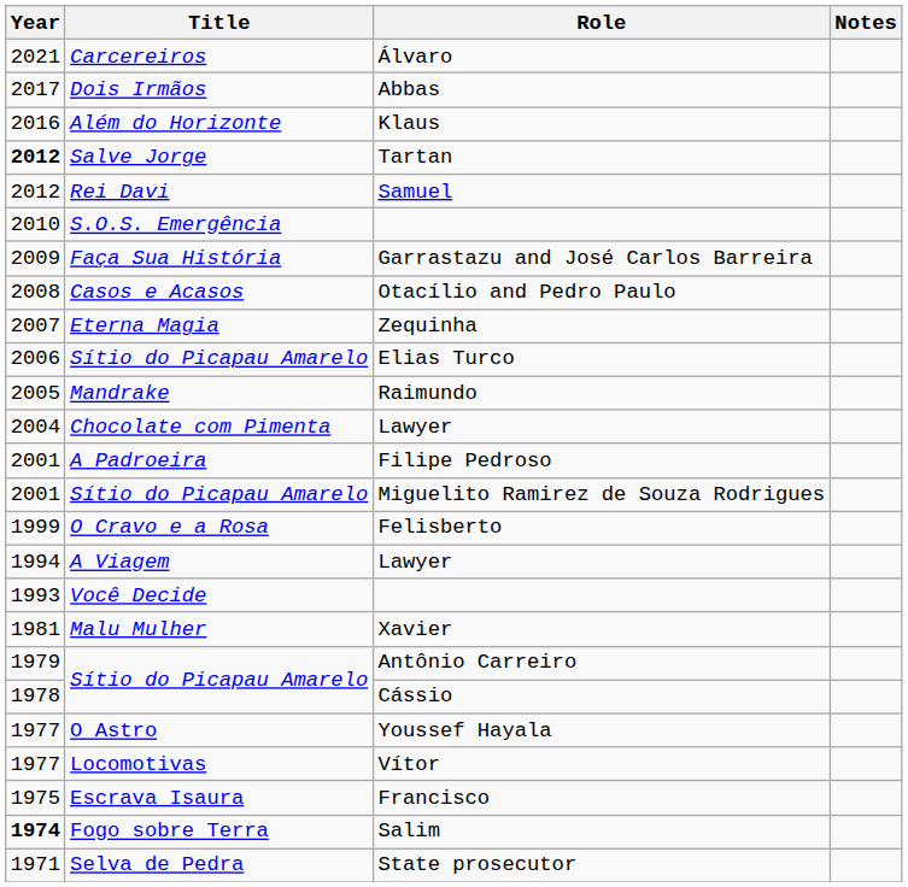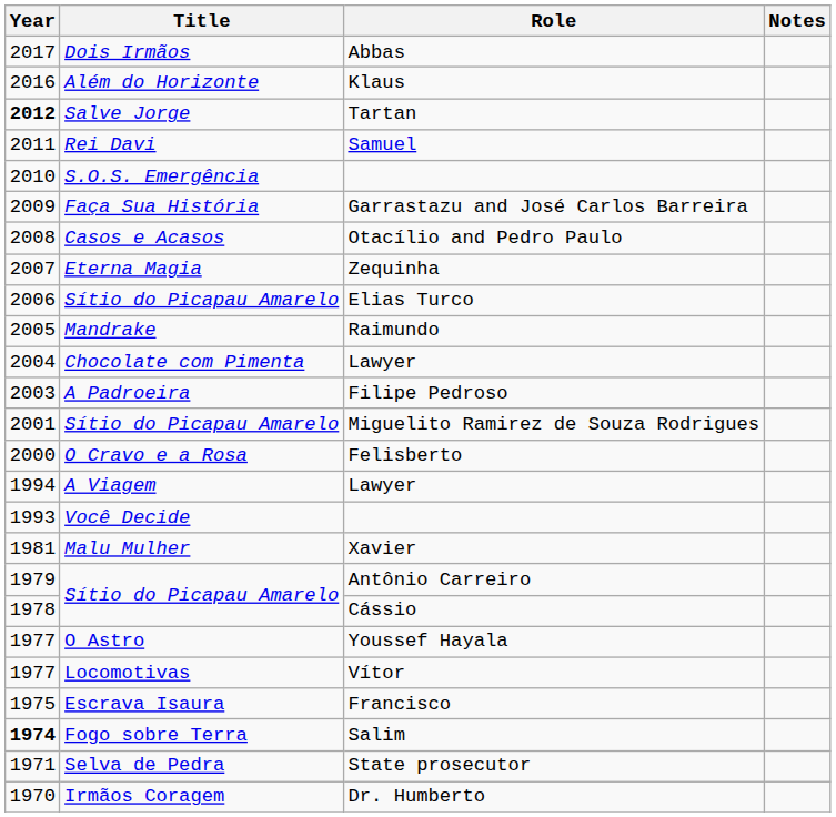- row: 2021 | Carcereiros | Álvaro
Samuel | Year: 2012 -> 2011
Filipe Pedroso | Year: 2001 -> 2003
Felisberto | Year: 1999 -> 2000
+ row: 1970 | Irmãos Coragem | Dr. Humberto
